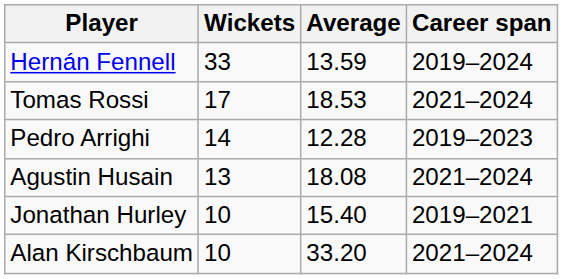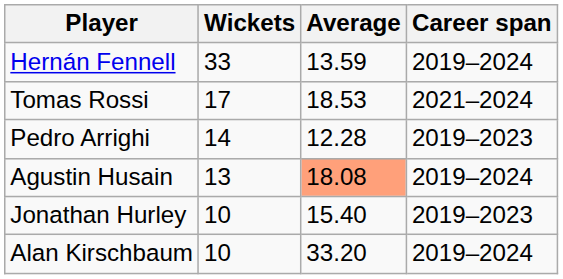Agustin Husain | Average: no background -> lightsalmon background
Agustin Husain | Career span: 2021–2024 -> 2019–2024
Jonathan Hurley | Career span: 2019–2021 -> 2019–2023
Alan Kirschbaum | Career span: 2021–2024 -> 2019–2024
